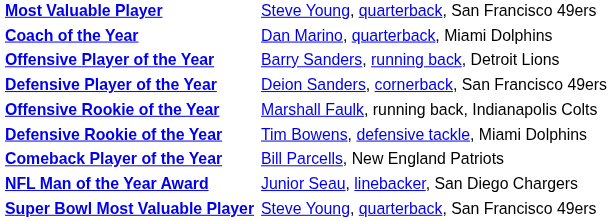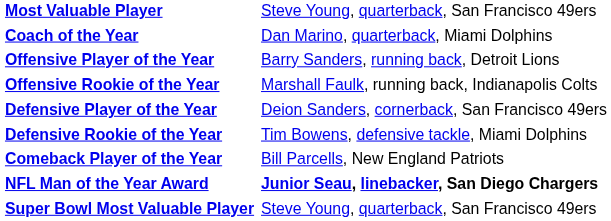rows swapped: Defensive Player of the Year <-> Offensive Rookie of the Year
NFL Man of the Year Award | column 2: normal -> bold
